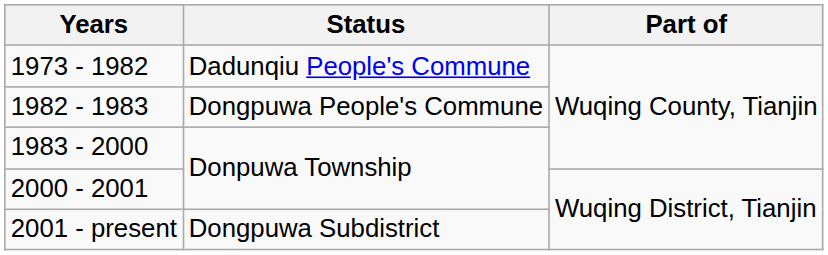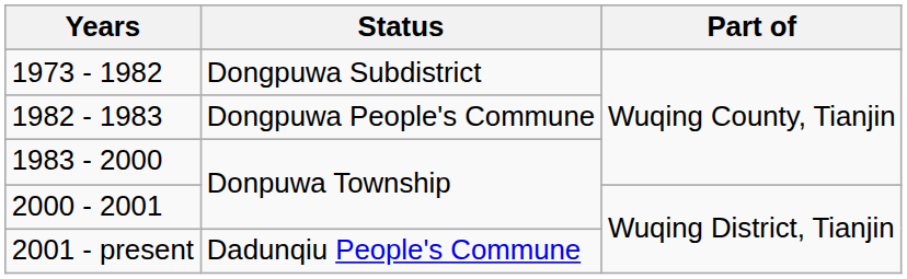1973 - 1982 | Status: Dadunqiu People's Commune -> Dongpuwa Subdistrict
2001 - present | Status: Dongpuwa Subdistrict -> Dadunqiu People's Commune
